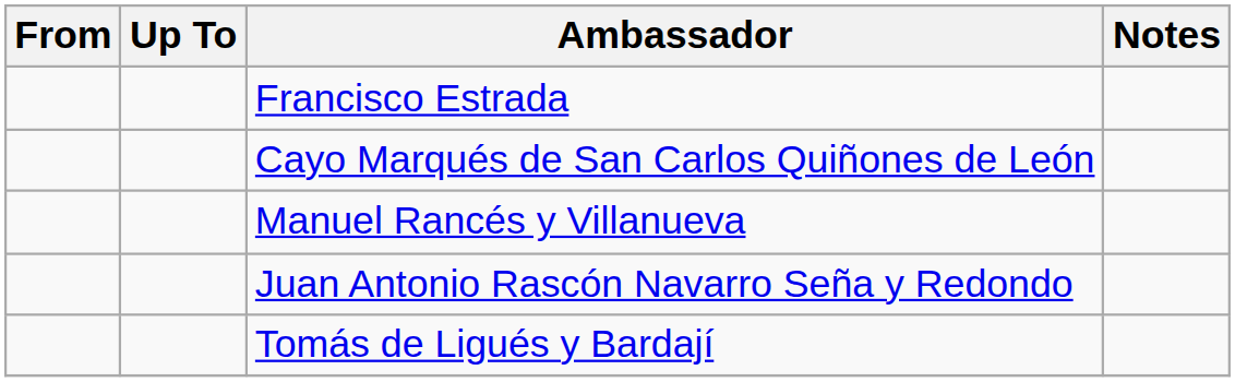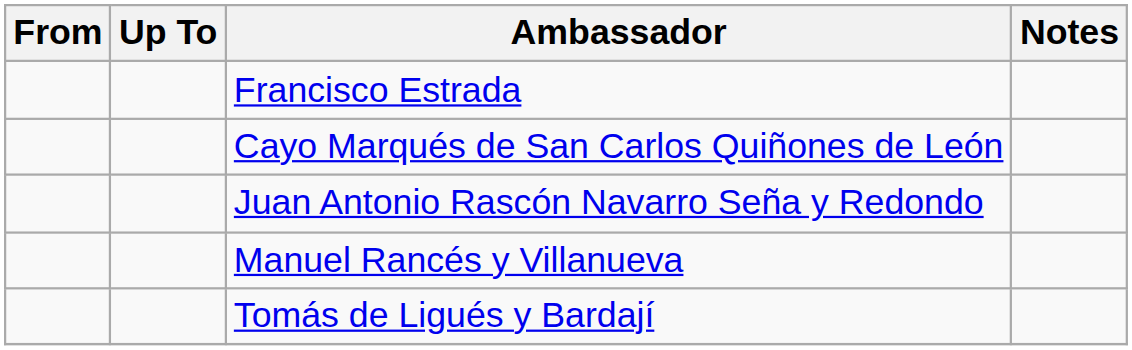rows swapped: Manuel Rancés y Villanueva <-> Juan Antonio Rascón Navarro Seña y Redondo
